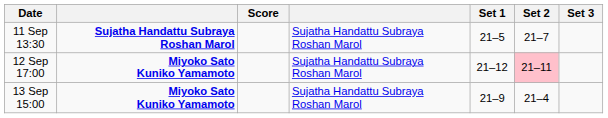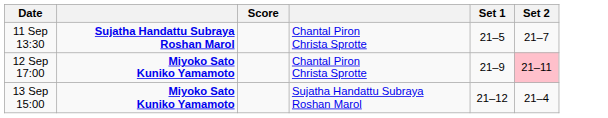- column: Set 3
11 Sep 13:30 | column 4: Sujatha Handattu Subraya Roshan Marol -> Chantal Piron Christa Sprotte
12 Sep 17:00 | column 4: Sujatha Handattu Subraya Roshan Marol -> Chantal Piron Christa Sprotte
12 Sep 17:00 | Set 1: 21–12 -> 21–9
13 Sep 15:00 | Set 1: 21–9 -> 21–12
